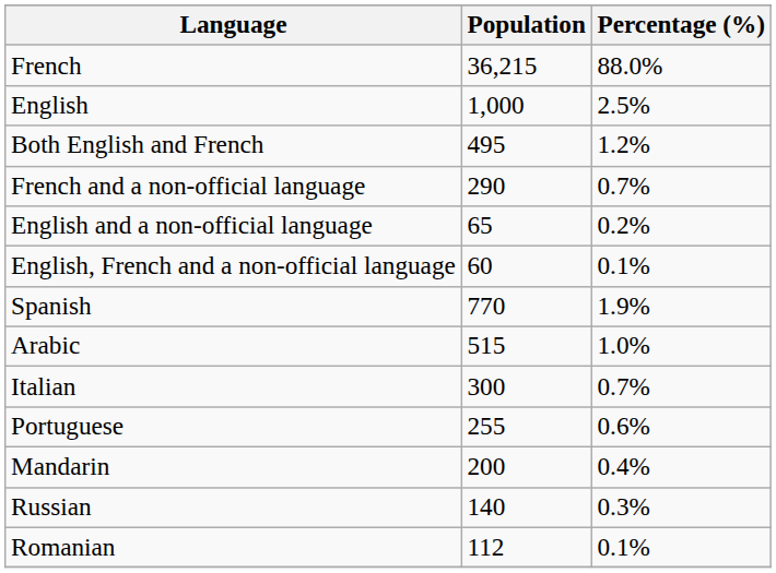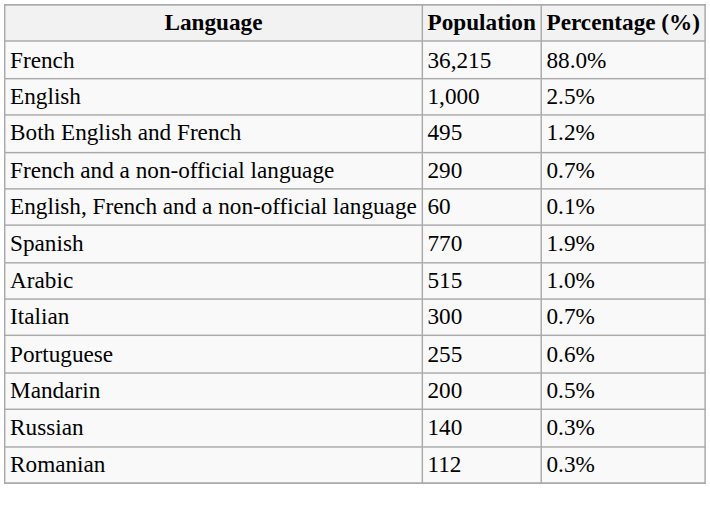- row: English and a non-official language | 65 | 0.2%
Mandarin | Percentage (%): 0.4% -> 0.5%
Romanian | Percentage (%): 0.1% -> 0.3%
